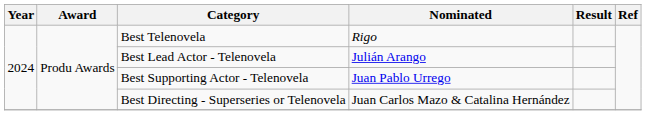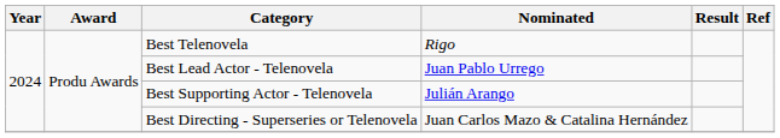Best Lead Actor - Telenovela | Nominated: Julián Arango -> Juan Pablo Urrego
Best Supporting Actor - Telenovela | Nominated: Juan Pablo Urrego -> Julián Arango
